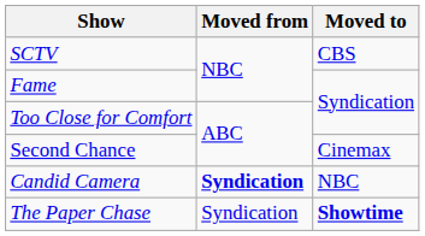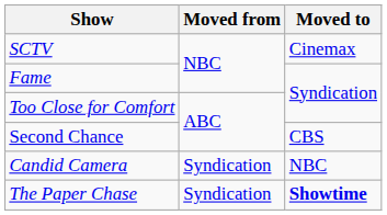SCTV | Moved to: CBS -> Cinemax
Second Chance | Moved to: Cinemax -> CBS
Candid Camera | Moved from: bold -> normal
